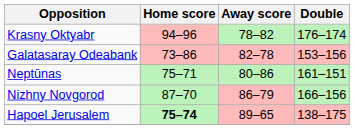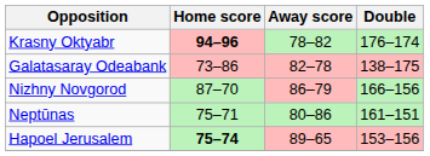Krasny Oktyabr | Home score: normal -> bold
Galatasaray Odeabank | Double: 153–156 -> 138–175
rows swapped: Nizhny Novgorod <-> Neptūnas
Hapoel Jerusalem | Double: 138–175 -> 153–156
